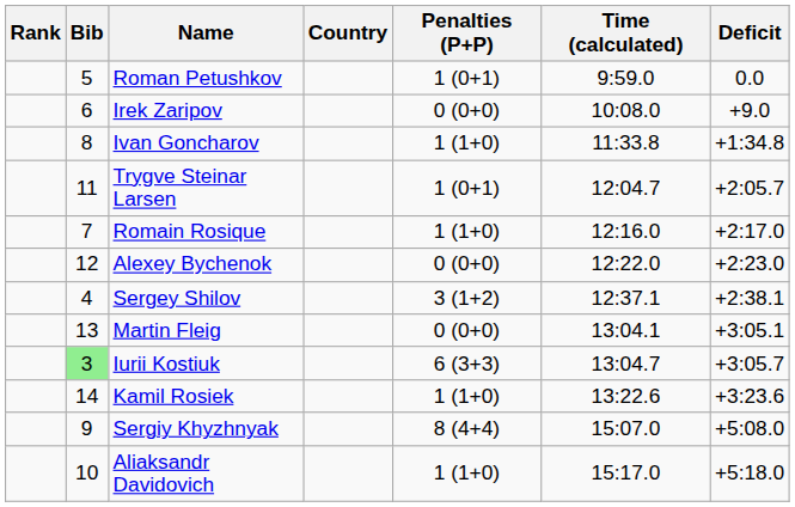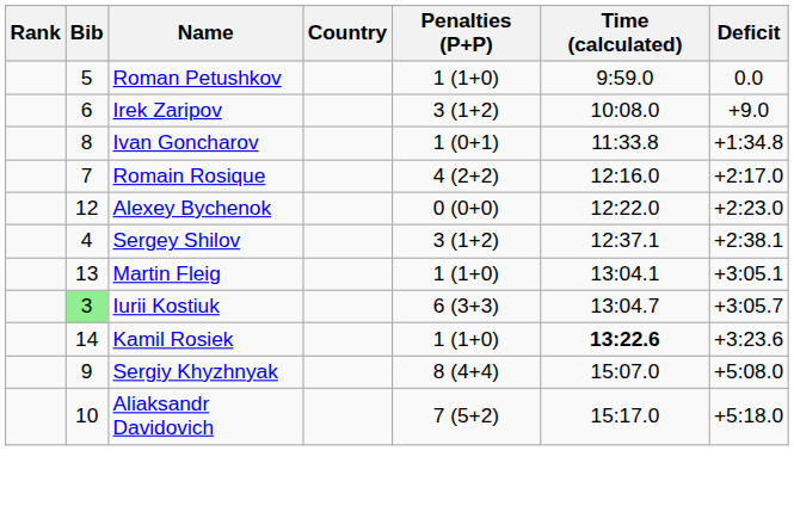Roman Petushkov | Penalties (P+P): 1 (0+1) -> 1 (1+0)
Irek Zaripov | Penalties (P+P): 0 (0+0) -> 3 (1+2)
Ivan Goncharov | Penalties (P+P): 1 (1+0) -> 1 (0+1)
- row: 11 | Trygve Steinar Larsen | 1 (0+1) | 12:04.7 | +2:05.7
Romain Rosique | Penalties (P+P): 1 (1+0) -> 4 (2+2)
Martin Fleig | Penalties (P+P): 0 (0+0) -> 1 (1+0)
Kamil Rosiek | Time (calculated): normal -> bold
Aliaksandr Davidovich | Penalties (P+P): 1 (1+0) -> 7 (5+2)
